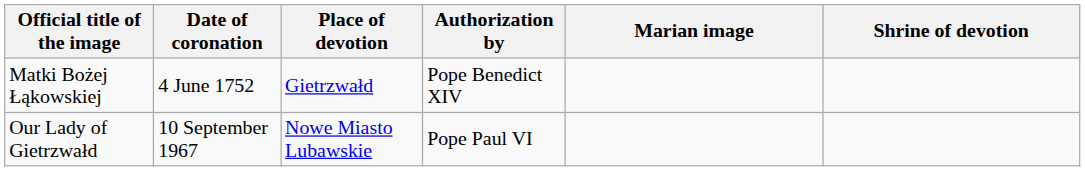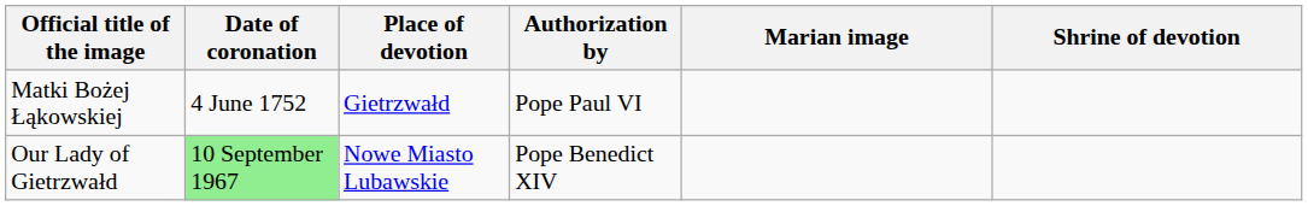Matki Bożej Łąkowskiej | Authorization by: Pope Benedict XIV -> Pope Paul VI
Our Lady of Gietrzwałd | Date of coronation: no background -> lightgreen background
Our Lady of Gietrzwałd | Authorization by: Pope Paul VI -> Pope Benedict XIV
